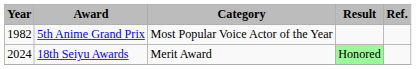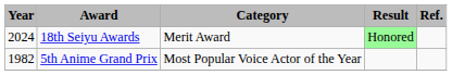rows swapped: 5th Anime Grand Prix <-> 18th Seiyu Awards
